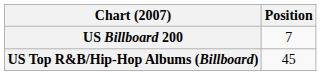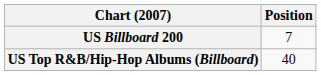US Top R&B/Hip-Hop Albums (Billboard) | Position: 45 -> 40
